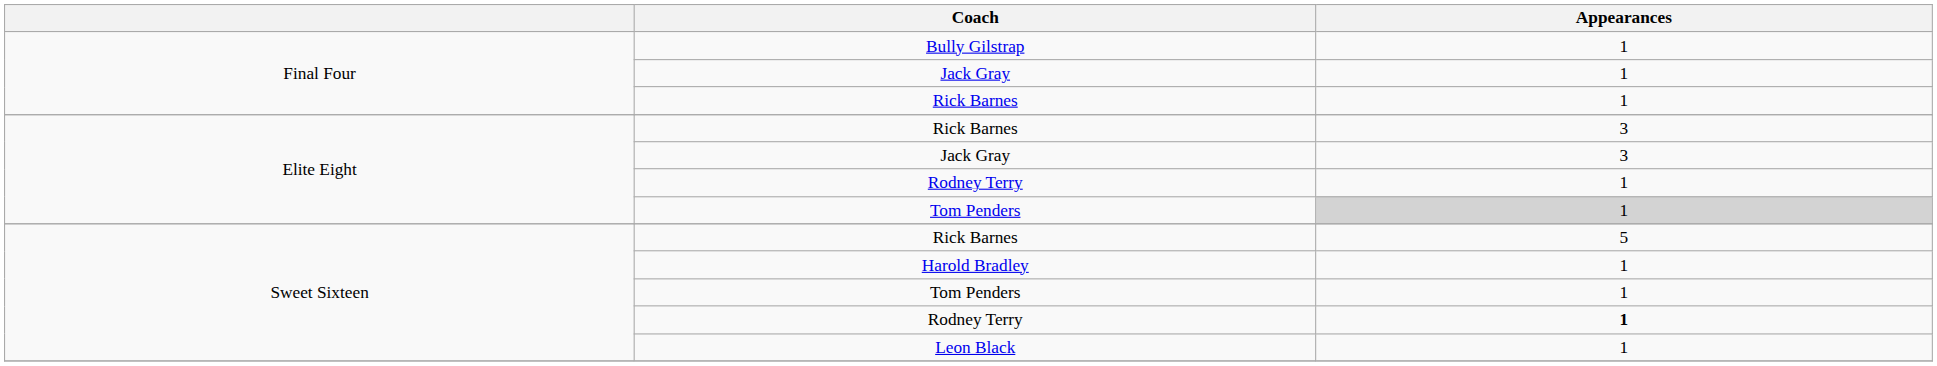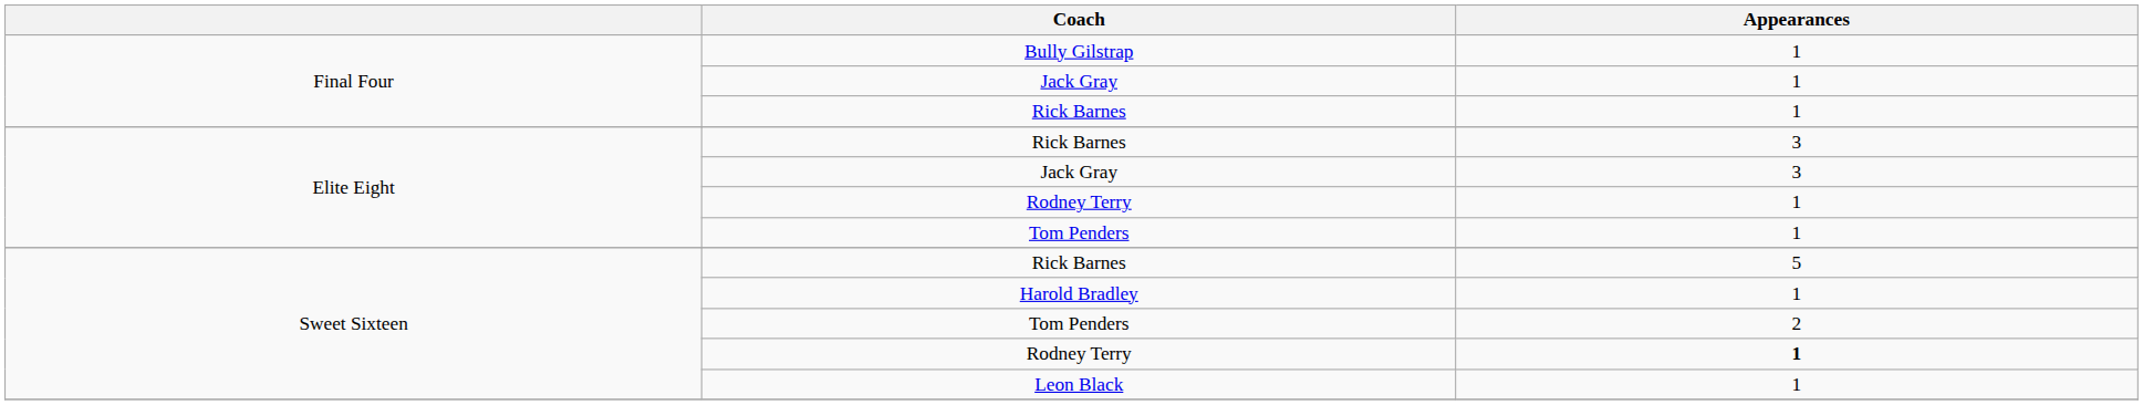Elite Eight / Tom Penders | Appearances: lightgrey background -> no background
Sweet Sixteen / Tom Penders | Appearances: 1 -> 2
